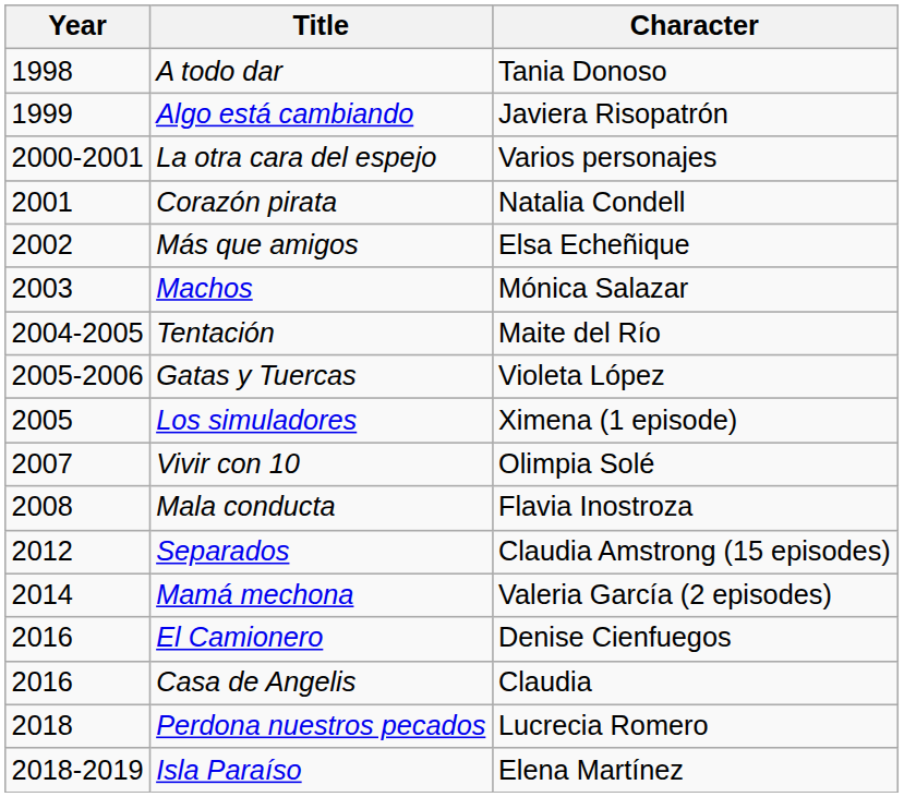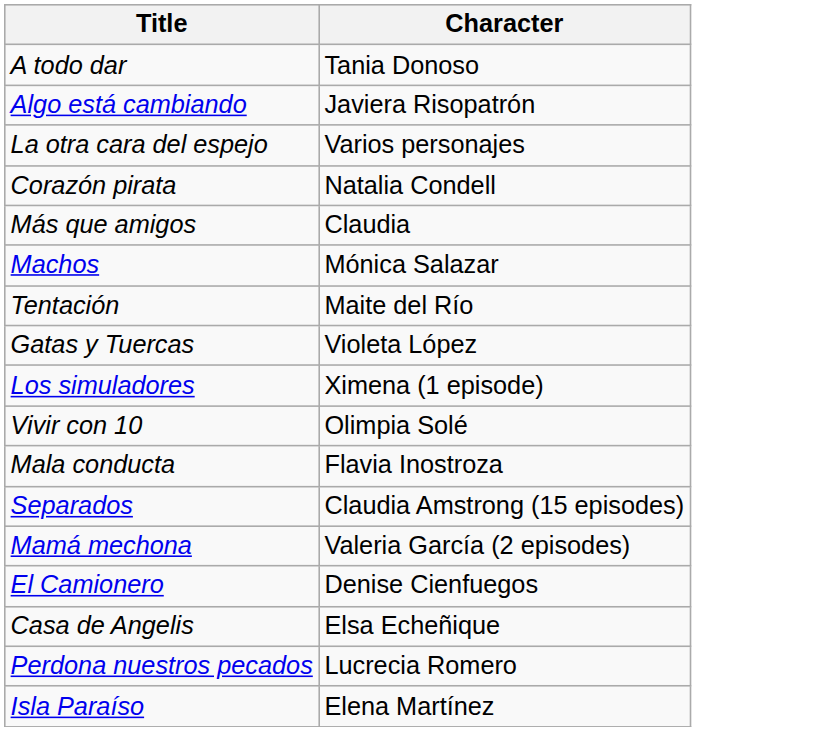- column: Year | 1998 | 1999 | 2000-2001 | 2001 | 2002 | 2003 | 2004-2005 | 2005-2006 | 2005 | 2007 | 2008 | 2012 | 2014 | 2016 | 2016 | 2018 | 2018-2019
Más que amigos | Character: Elsa Echeñique -> Claudia
Casa de Angelis | Character: Claudia -> Elsa Echeñique
